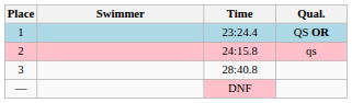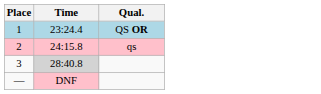- column: Swimmer
3 | Time: no background -> lightgrey background
